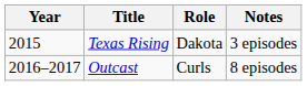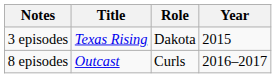columns swapped: Year <-> Notes
